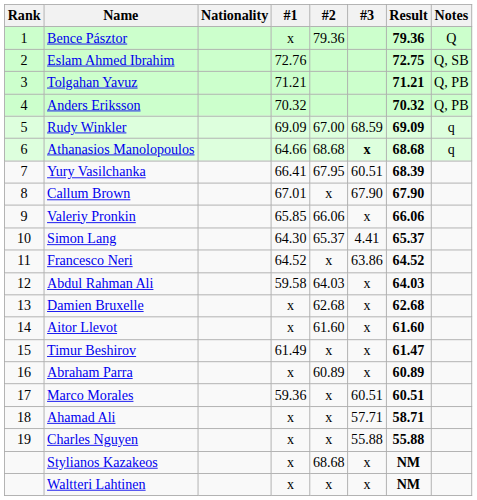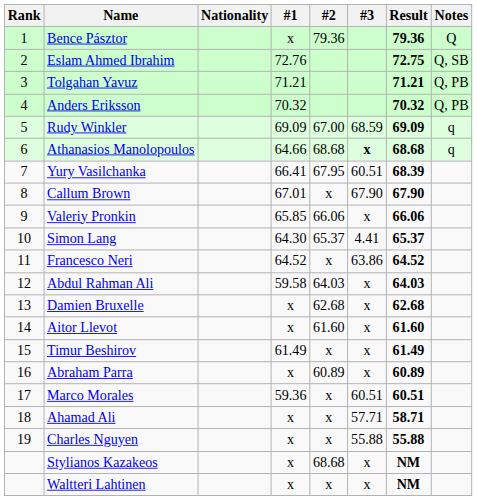Timur Beshirov | Result: 61.47 -> 61.49
